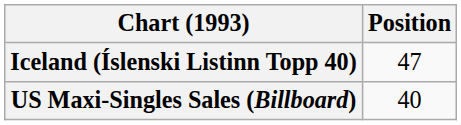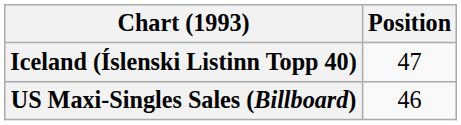US Maxi-Singles Sales (Billboard) | Position: 40 -> 46
